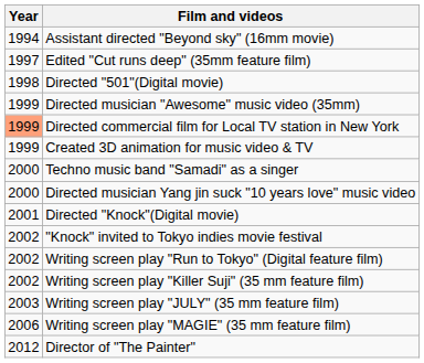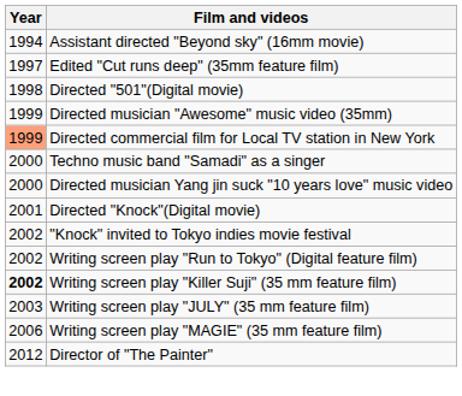- row: 1999 | Created 3D animation for music video & TV
Writing screen play "Killer Suji" (35 mm feature film) | Year: normal -> bold
